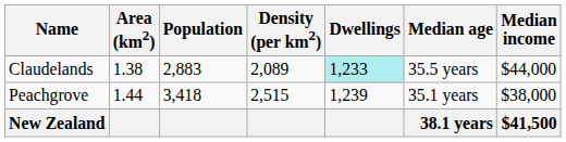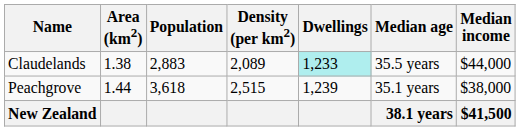Peachgrove | Population: 3,418 -> 3,618
